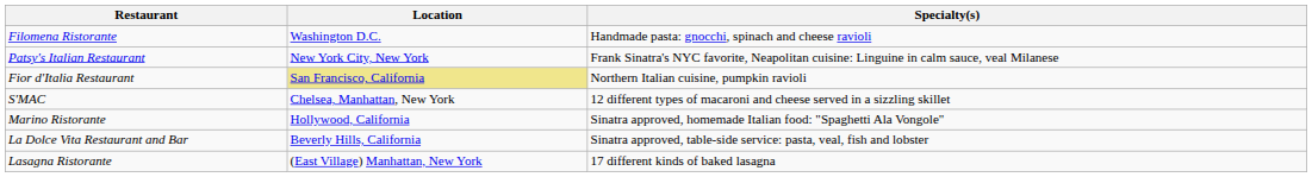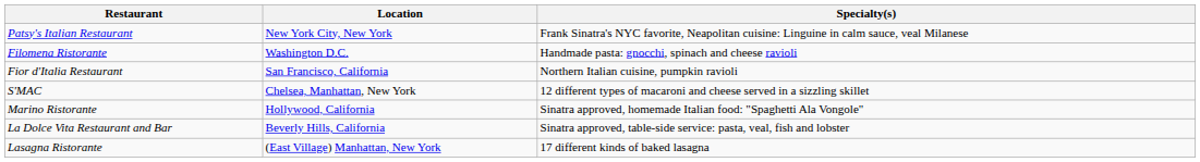rows swapped: Patsy's Italian Restaurant <-> Filomena Ristorante
Fior d'Italia Restaurant | Location: khaki background -> no background
